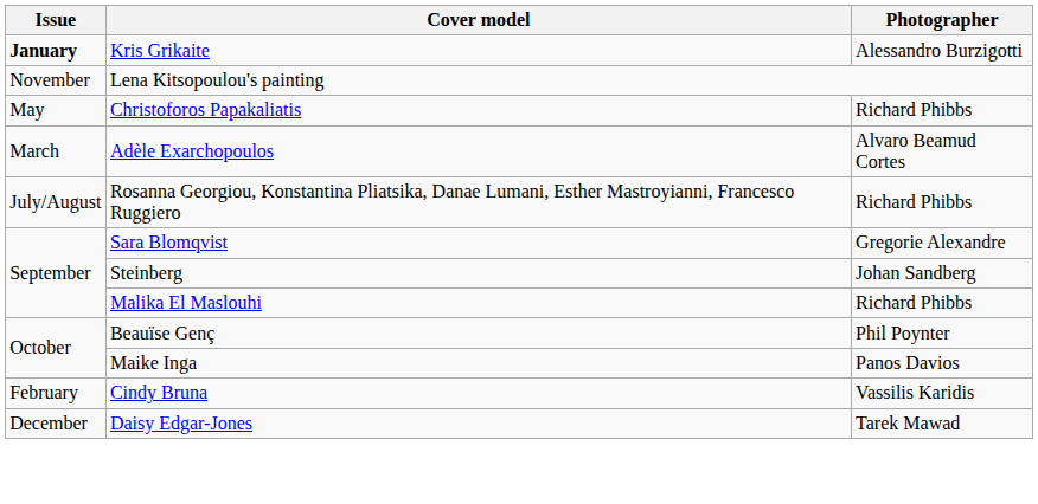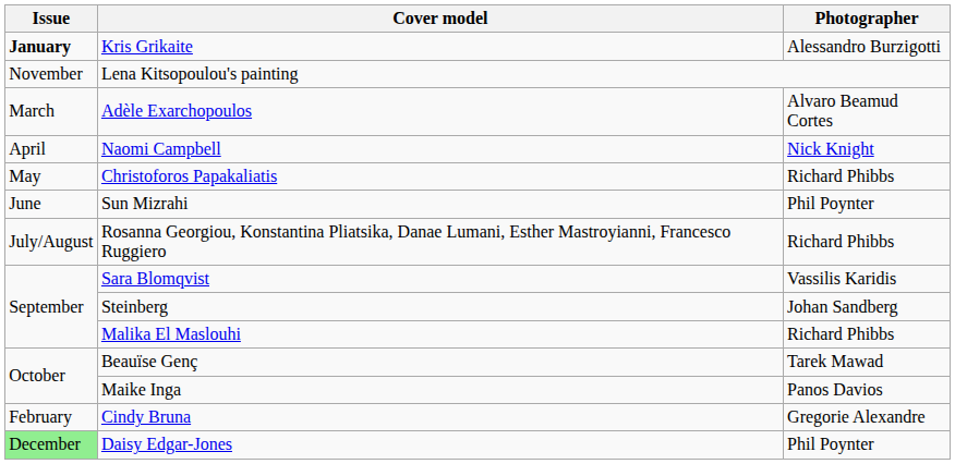rows swapped: Adèle Exarchopoulos <-> Christoforos Papakaliatis
+ row: April | Naomi Campbell | Nick Knight
+ row: June | Sun Mizrahi | Phil Poynter
Sara Blomqvist | Photographer: Gregorie Alexandre -> Vassilis Karidis
Beauïse Genç | Photographer: Phil Poynter -> Tarek Mawad
Cindy Bruna | Photographer: Vassilis Karidis -> Gregorie Alexandre
Daisy Edgar-Jones | Issue: no background -> lightgreen background
Daisy Edgar-Jones | Photographer: Tarek Mawad -> Phil Poynter
